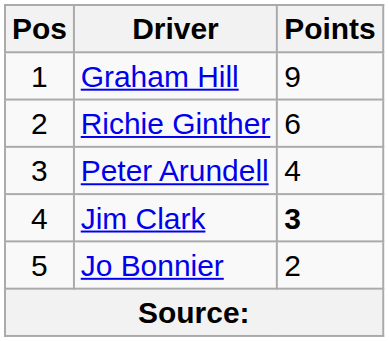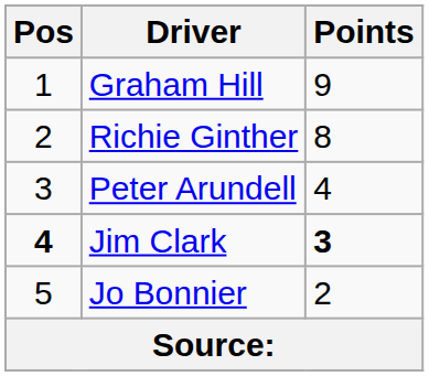Richie Ginther | Points: 6 -> 8
Jim Clark | Pos: normal -> bold
